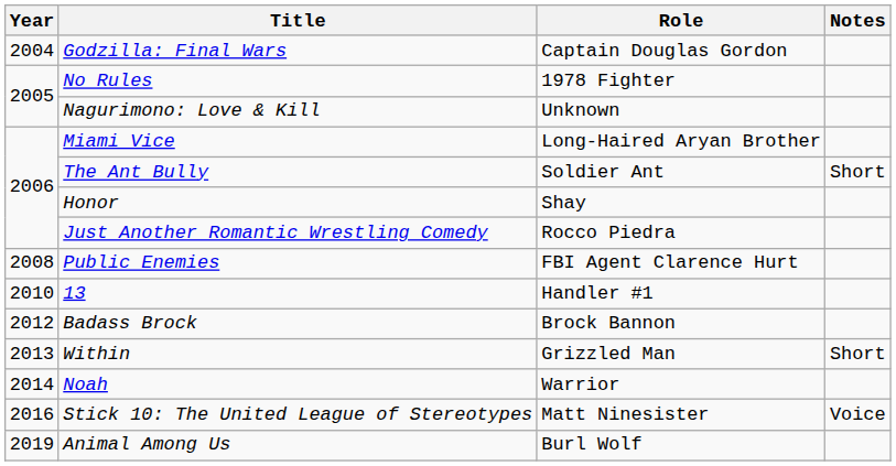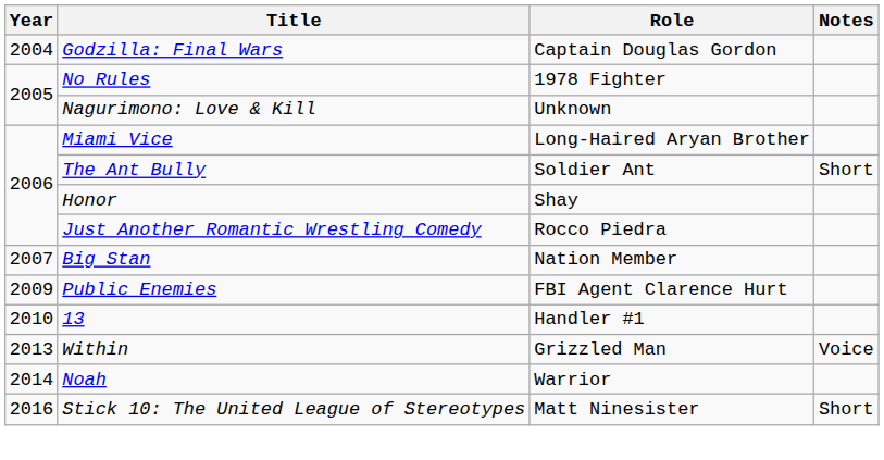+ row: 2007 | Big Stan | Nation Member
Public Enemies | Year: 2008 -> 2009
- row: 2012 | Badass Brock | Brock Bannon
Within | Notes: Short -> Voice
Stick 10: The United League of Stereotypes | Notes: Voice -> Short
- row: 2019 | Animal Among Us | Burl Wolf
